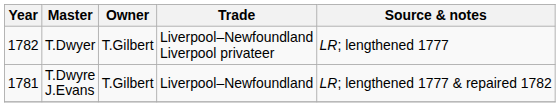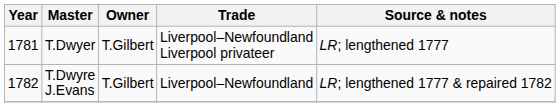T.Dwyer | Year: 1782 -> 1781
T.Dwyre J.Evans | Year: 1781 -> 1782
